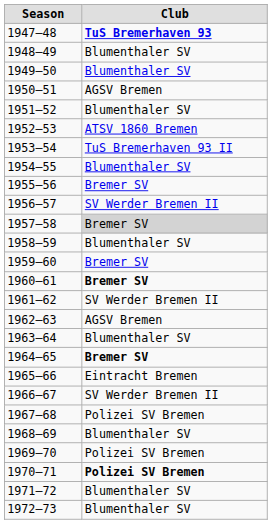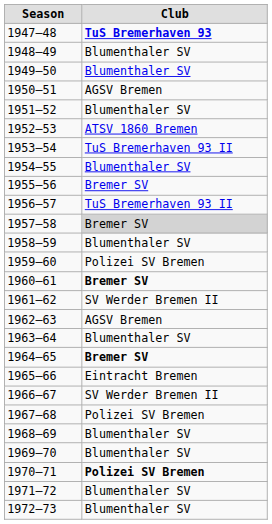1956–57 | Club: SV Werder Bremen II -> TuS Bremerhaven 93 II
1959–60 | Club: Bremer SV -> Polizei SV Bremen
1969–70 | Club: Polizei SV Bremen -> Blumenthaler SV
